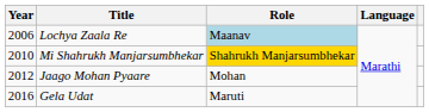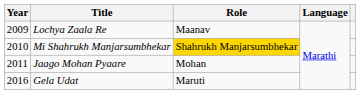Lochya Zaala Re | Year: 2006 -> 2009
Lochya Zaala Re | Role: lightblue background -> no background
Jaago Mohan Pyaare | Year: 2012 -> 2011
